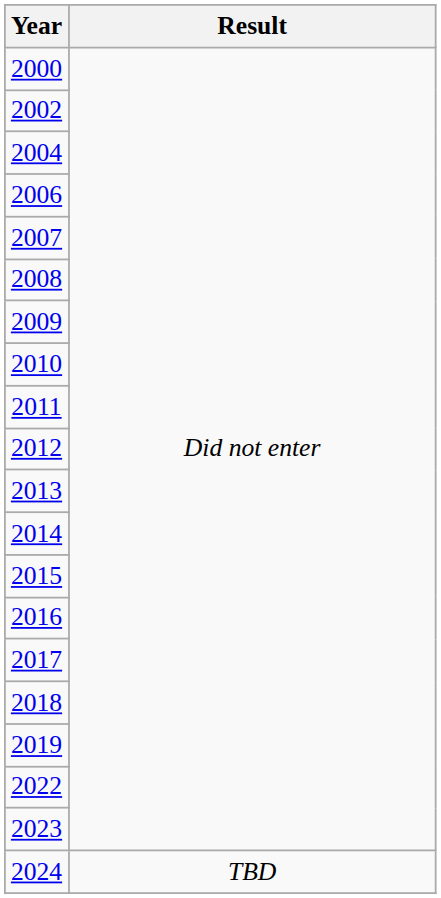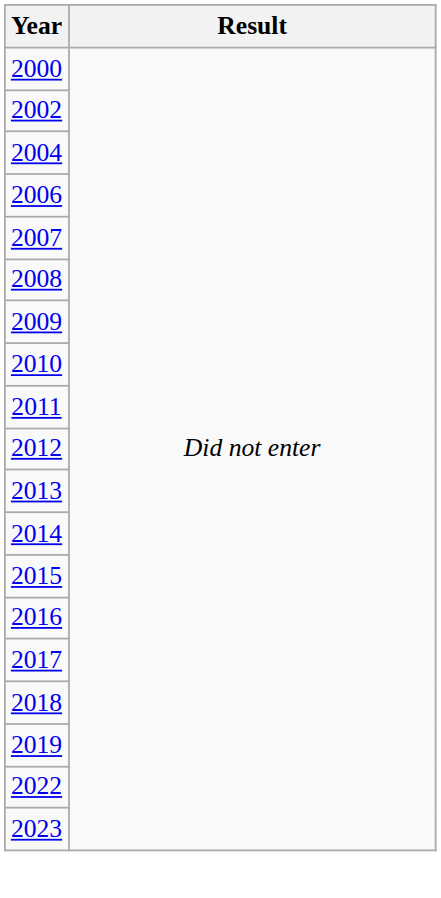- row: 2024 | TBD
